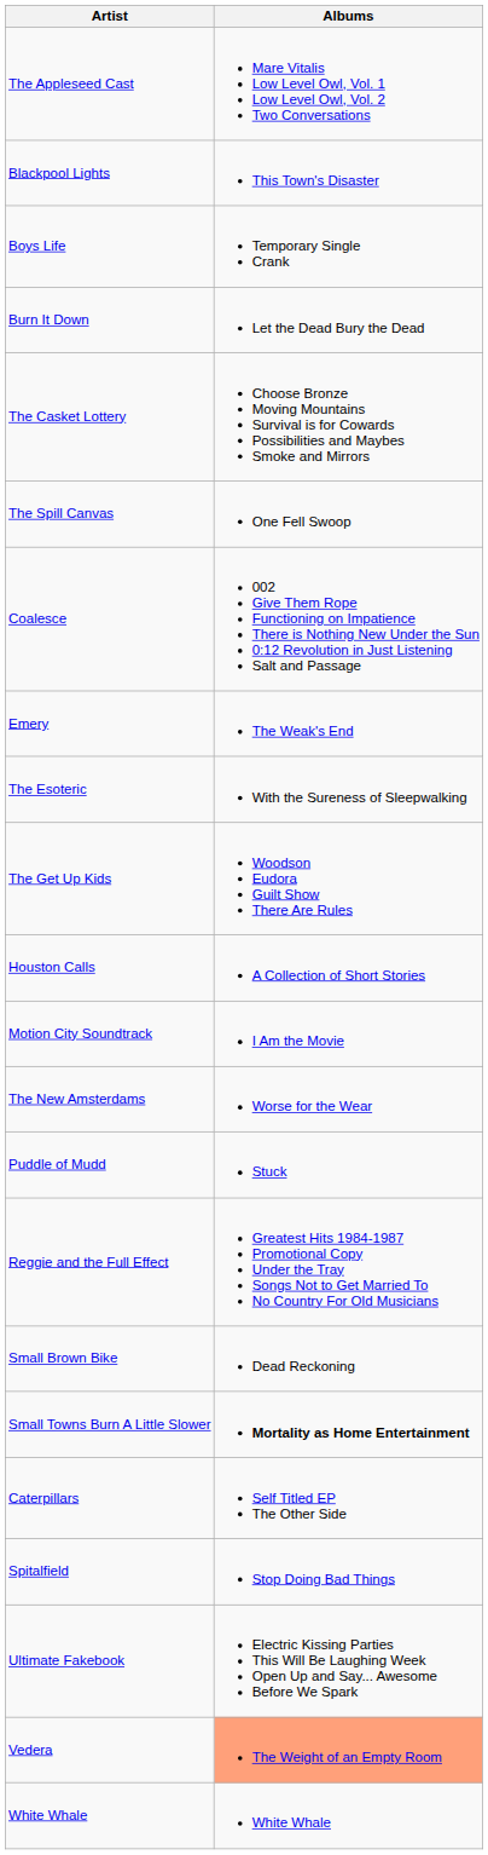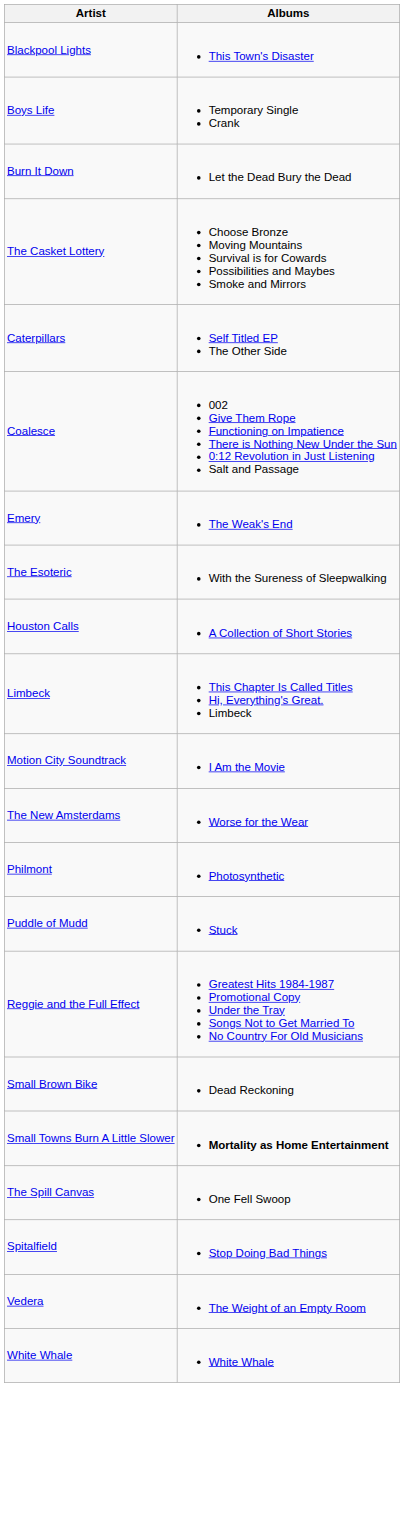- row: The Appleseed Cast | Mare Vitalis Low Level Owl, Vol. 1 Low Level Owl, Vol. 2 Two Conversations
rows swapped: Caterpillars <-> The Spill Canvas
- row: The Get Up Kids | Woodson Eudora Guilt Show There Are Rules
+ row: Limbeck | This Chapter Is Called Titles Hi, Everything's Great. Limbeck
+ row: Philmont | Photosynthetic
- row: Ultimate Fakebook | Electric Kissing Parties This Will Be Laughing Week Open Up and Say... Awesome Before We Spark
Vedera | Albums: lightsalmon background -> no background
